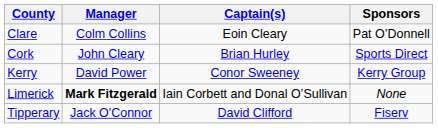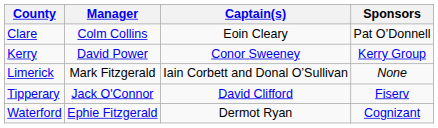- row: Cork | John Cleary | Brian Hurley | Sports Direct
Limerick | Manager: bold -> normal
+ row: Waterford | Ephie Fitzgerald | Dermot Ryan | Cognizant
